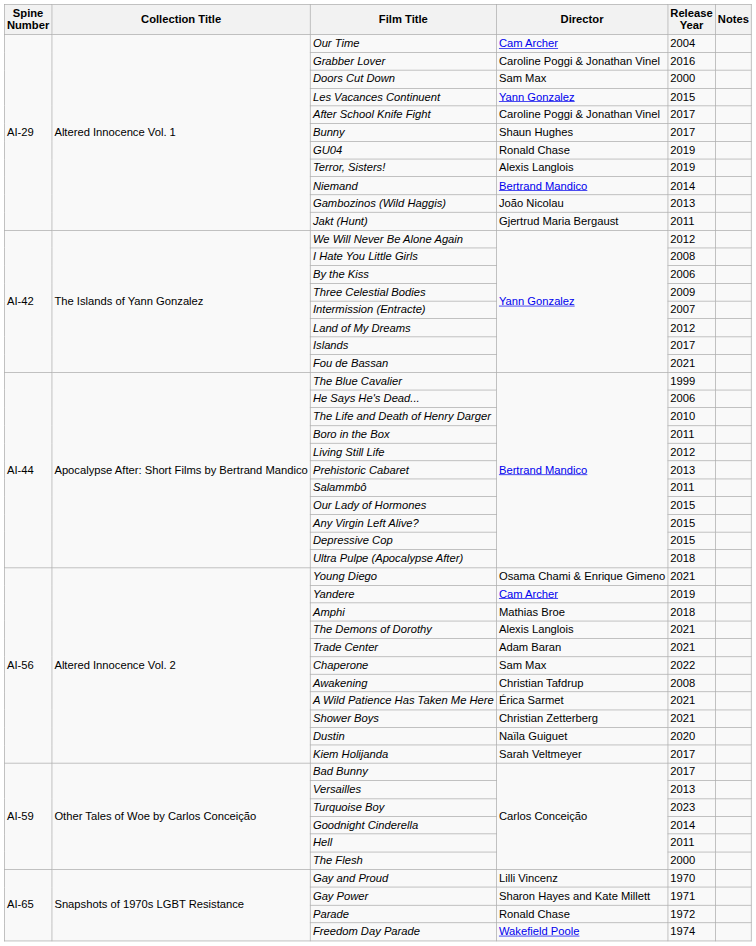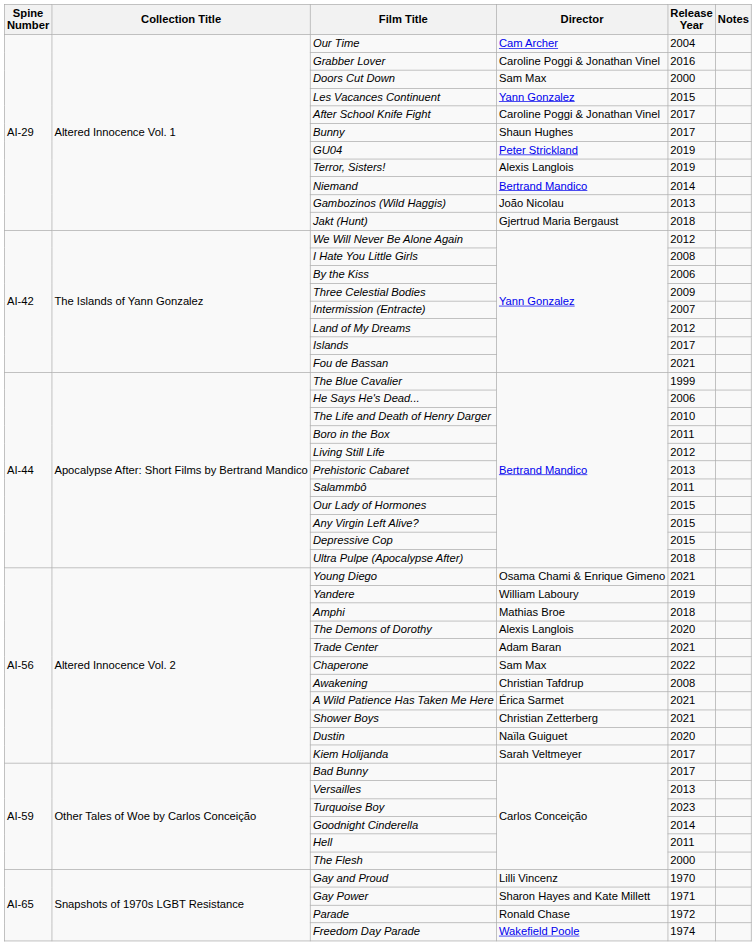GU04 | Director: Ronald Chase -> Peter Strickland
Jakt (Hunt) | Release Year: 2011 -> 2018
Yandere | Director: Cam Archer -> William Laboury
The Demons of Dorothy | Release Year: 2021 -> 2020
